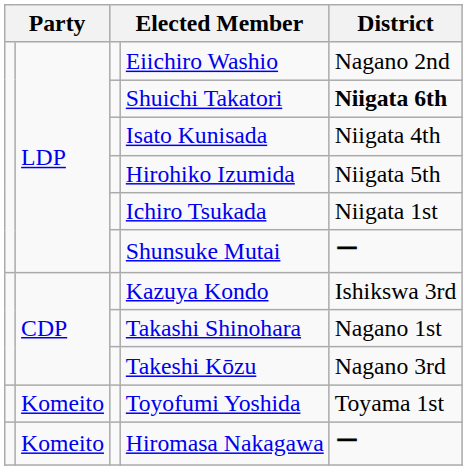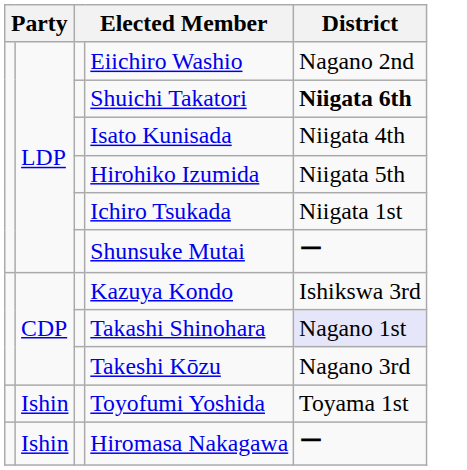Takashi Shinohara | District: no background -> lavender background
Toyofumi Yoshida | column 2: Komeito -> Ishin
Hiromasa Nakagawa | column 2: Komeito -> Ishin
